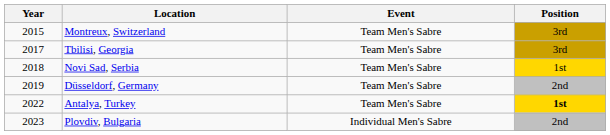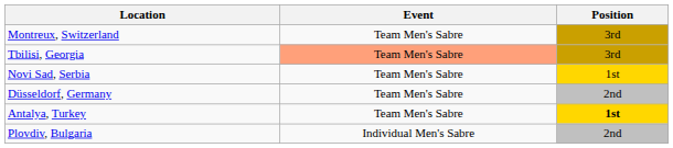- column: Year | 2015 | 2017 | 2018 | 2019 | 2022 | 2023
Tbilisi, Georgia | Event: no background -> lightsalmon background
